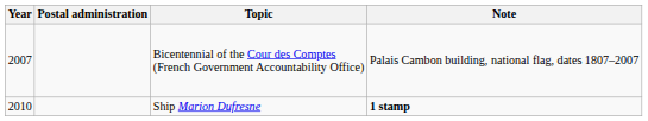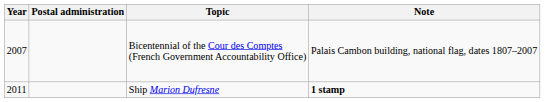Ship Marion Dufresne | Year: 2010 -> 2011
